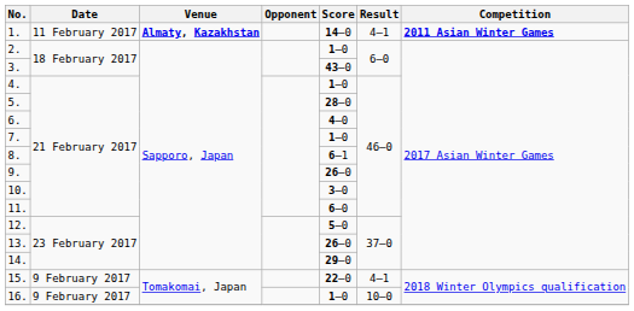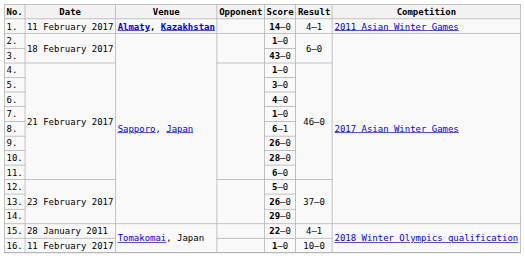1. | Competition: bold -> normal
5. | Score: 28–0 -> 3–0
10. | Score: 3–0 -> 28–0
15. | Date: 9 February 2017 -> 28 January 2011
16. | Date: 9 February 2017 -> 11 February 2017
